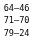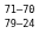- row: 64–46
